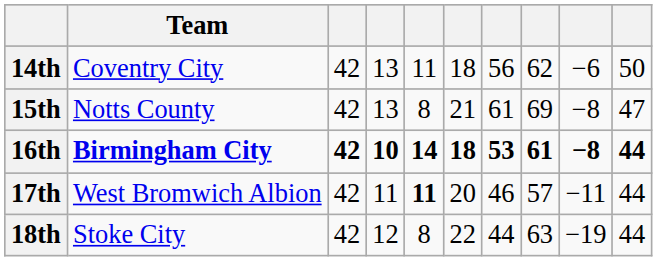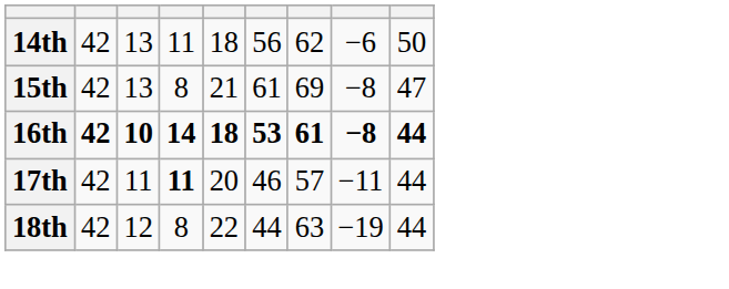- column: Team | Coventry City | Notts County | Birmingham City | West Bromwich Albion | Stoke City
